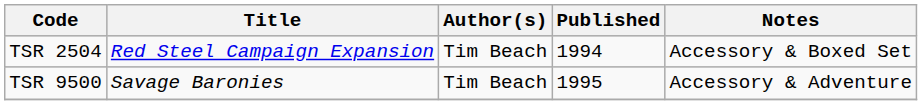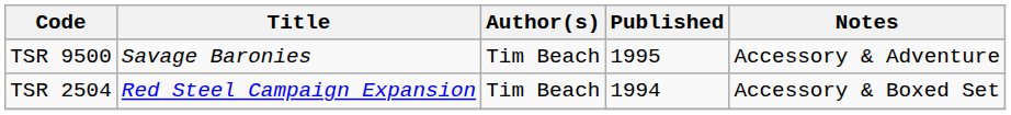rows swapped: TSR 2504 <-> TSR 9500
